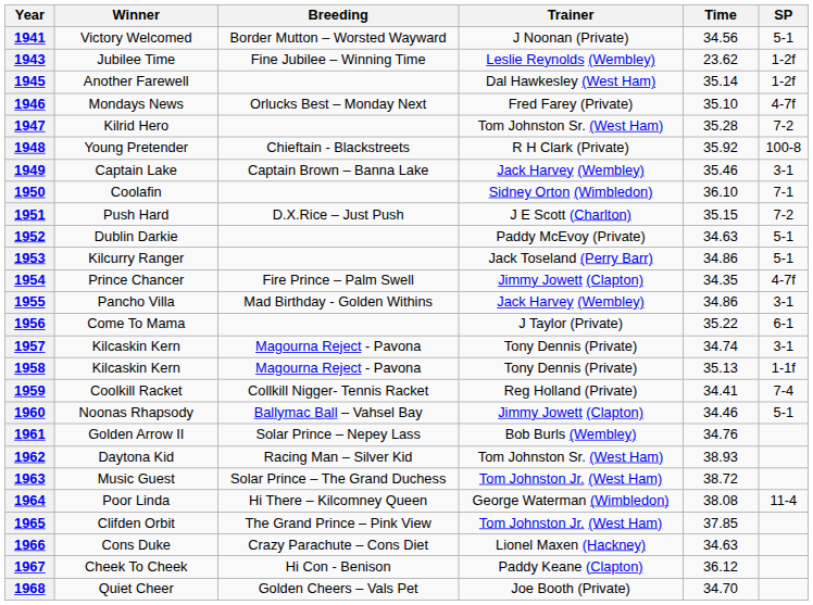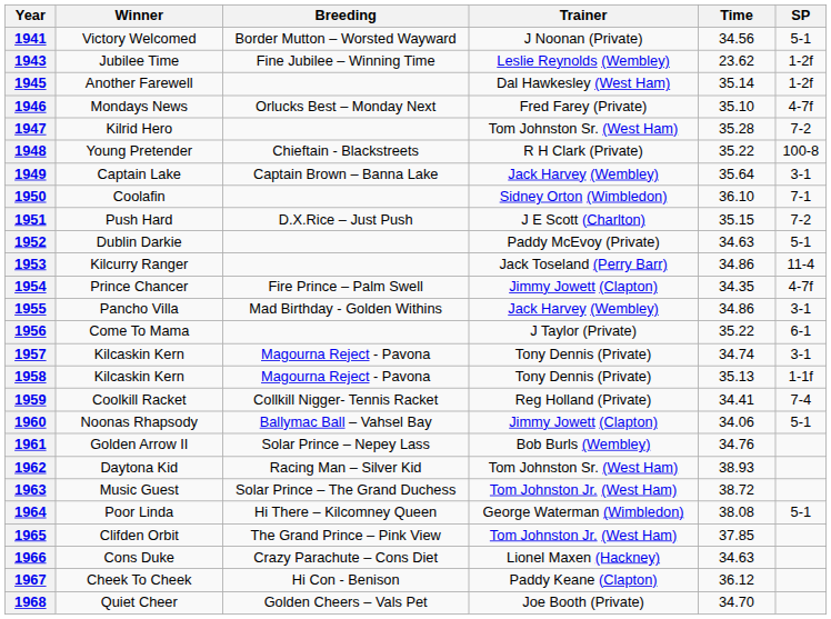1948 | Time: 35.92 -> 35.22
1949 | Time: 35.46 -> 35.64
1953 | SP: 5-1 -> 11-4
1960 | Time: 34.46 -> 34.06
1964 | SP: 11-4 -> 5-1
